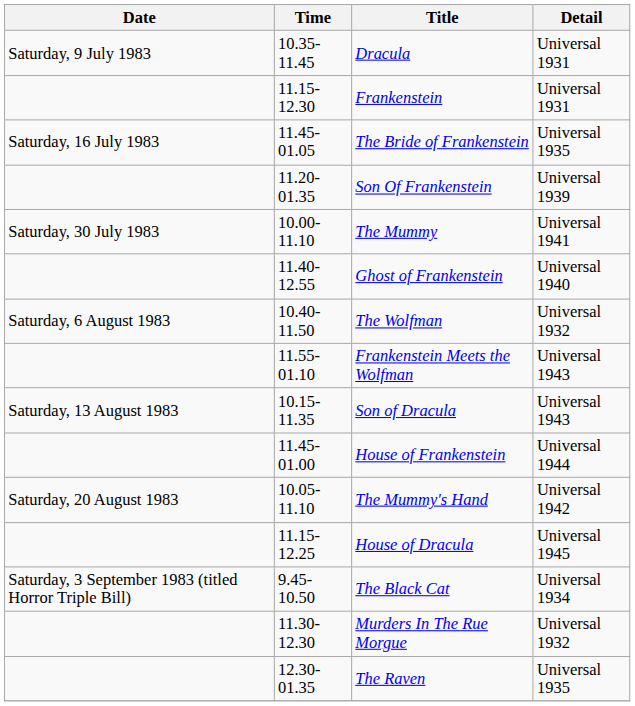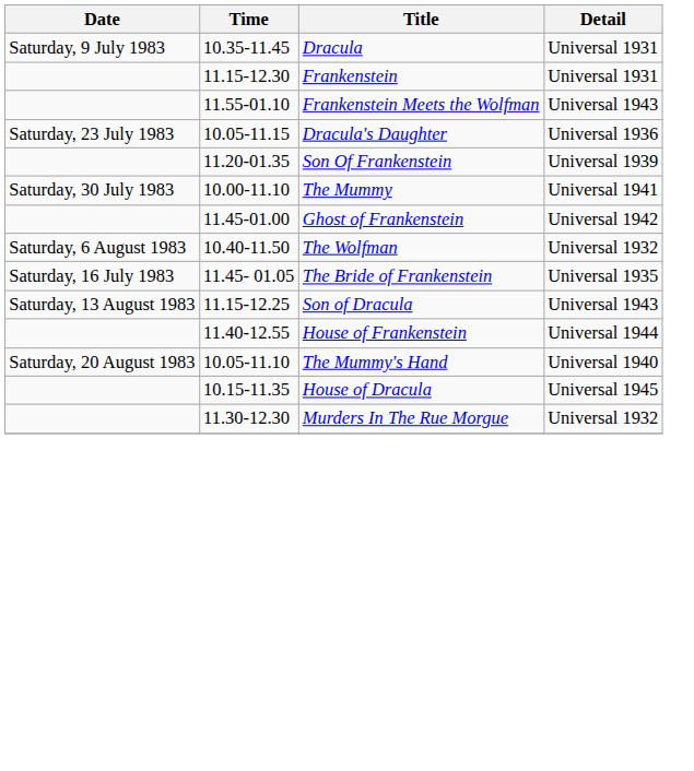rows swapped: The Bride of Frankenstein <-> Frankenstein Meets the Wolfman
+ row: Saturday, 23 July 1983 | 10.05-11.15 | Dracula's Daughter | Universal 1936
Ghost of Frankenstein | Time: 11.40-12.55 -> 11.45-01.00
Ghost of Frankenstein | Detail: Universal 1940 -> Universal 1942
Son of Dracula | Time: 10.15-11.35 -> 11.15-12.25
House of Frankenstein | Time: 11.45-01.00 -> 11.40-12.55
The Mummy's Hand | Detail: Universal 1942 -> Universal 1940
House of Dracula | Time: 11.15-12.25 -> 10.15-11.35
- row: Saturday, 3 September 1983 (titled Horror Triple Bill) | 9.45-10.50 | The Black Cat | Universal 1934
- row: 12.30-01.35 | The Raven | Universal 1935
